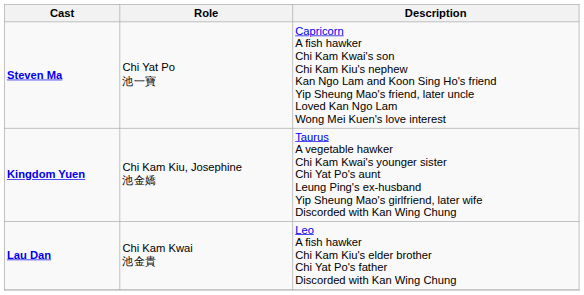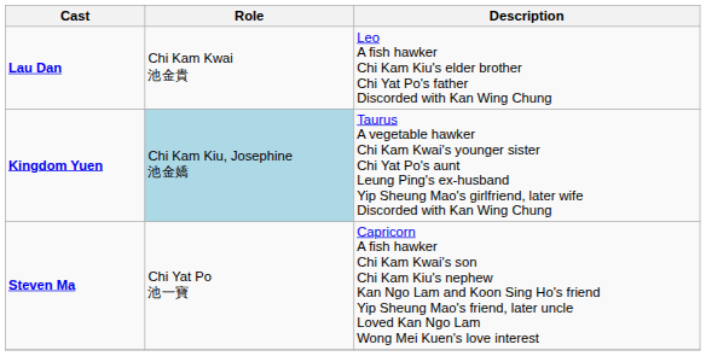rows swapped: Lau Dan <-> Steven Ma
Kingdom Yuen | Role: no background -> lightblue background
